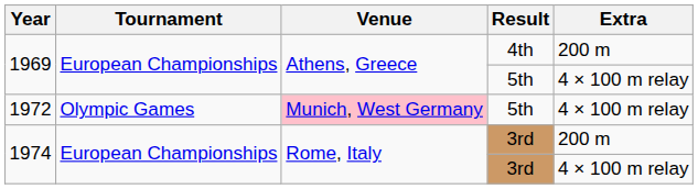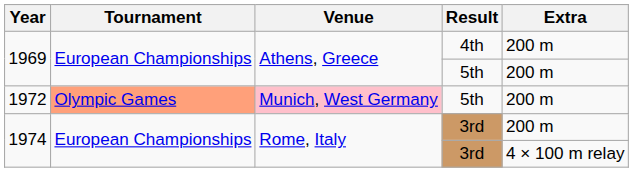1969 / 5th | Extra: 4 × 100 m relay -> 200 m
1972 | Tournament: no background -> lightsalmon background
1972 | Extra: 4 × 100 m relay -> 200 m
